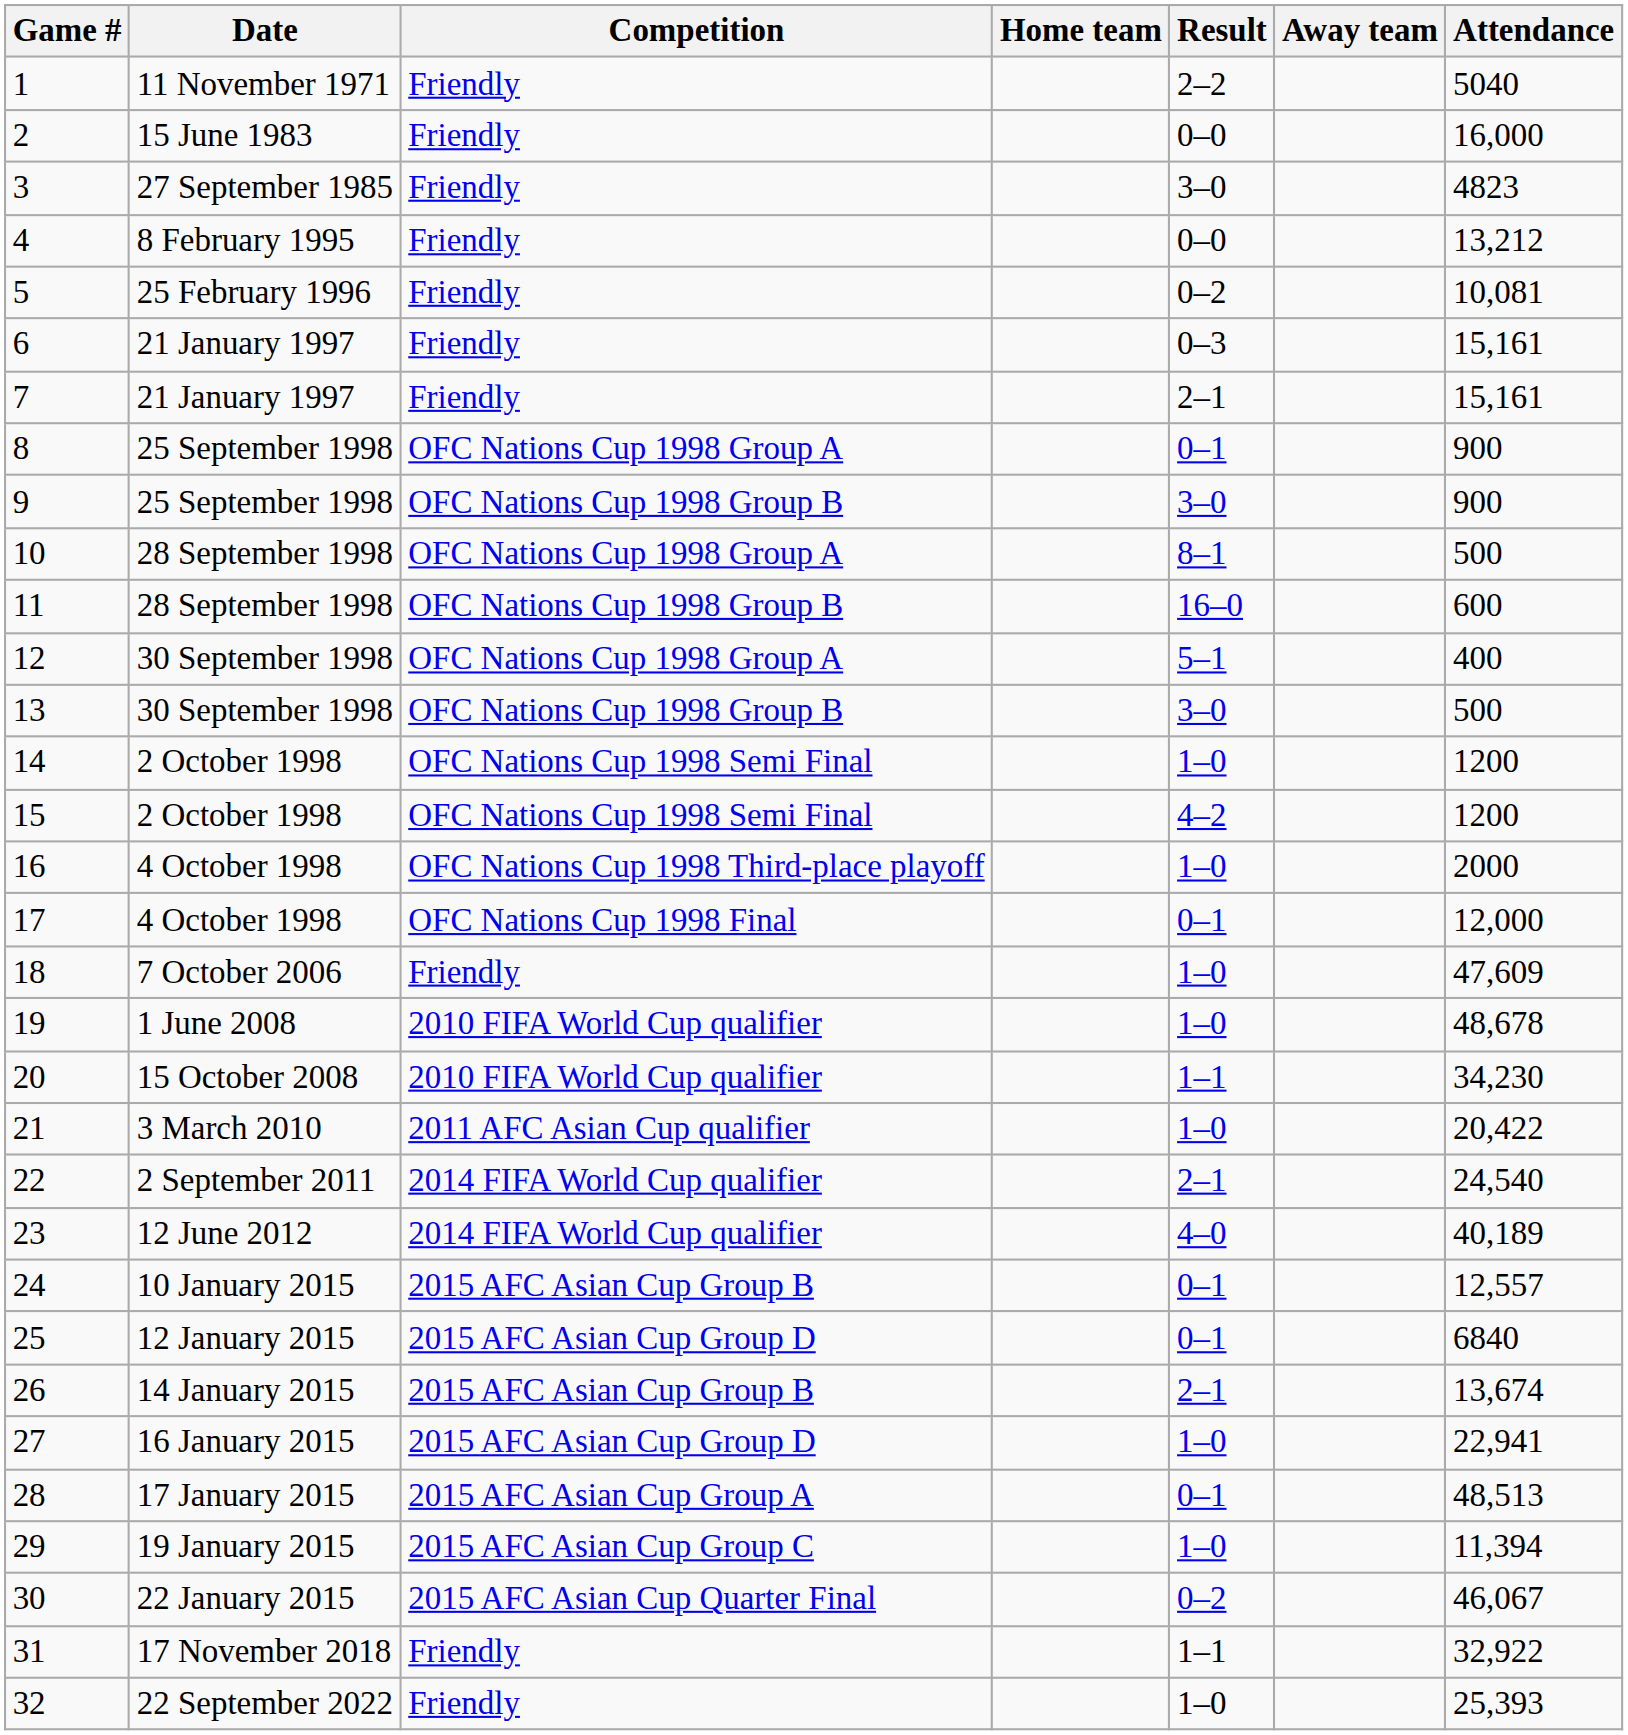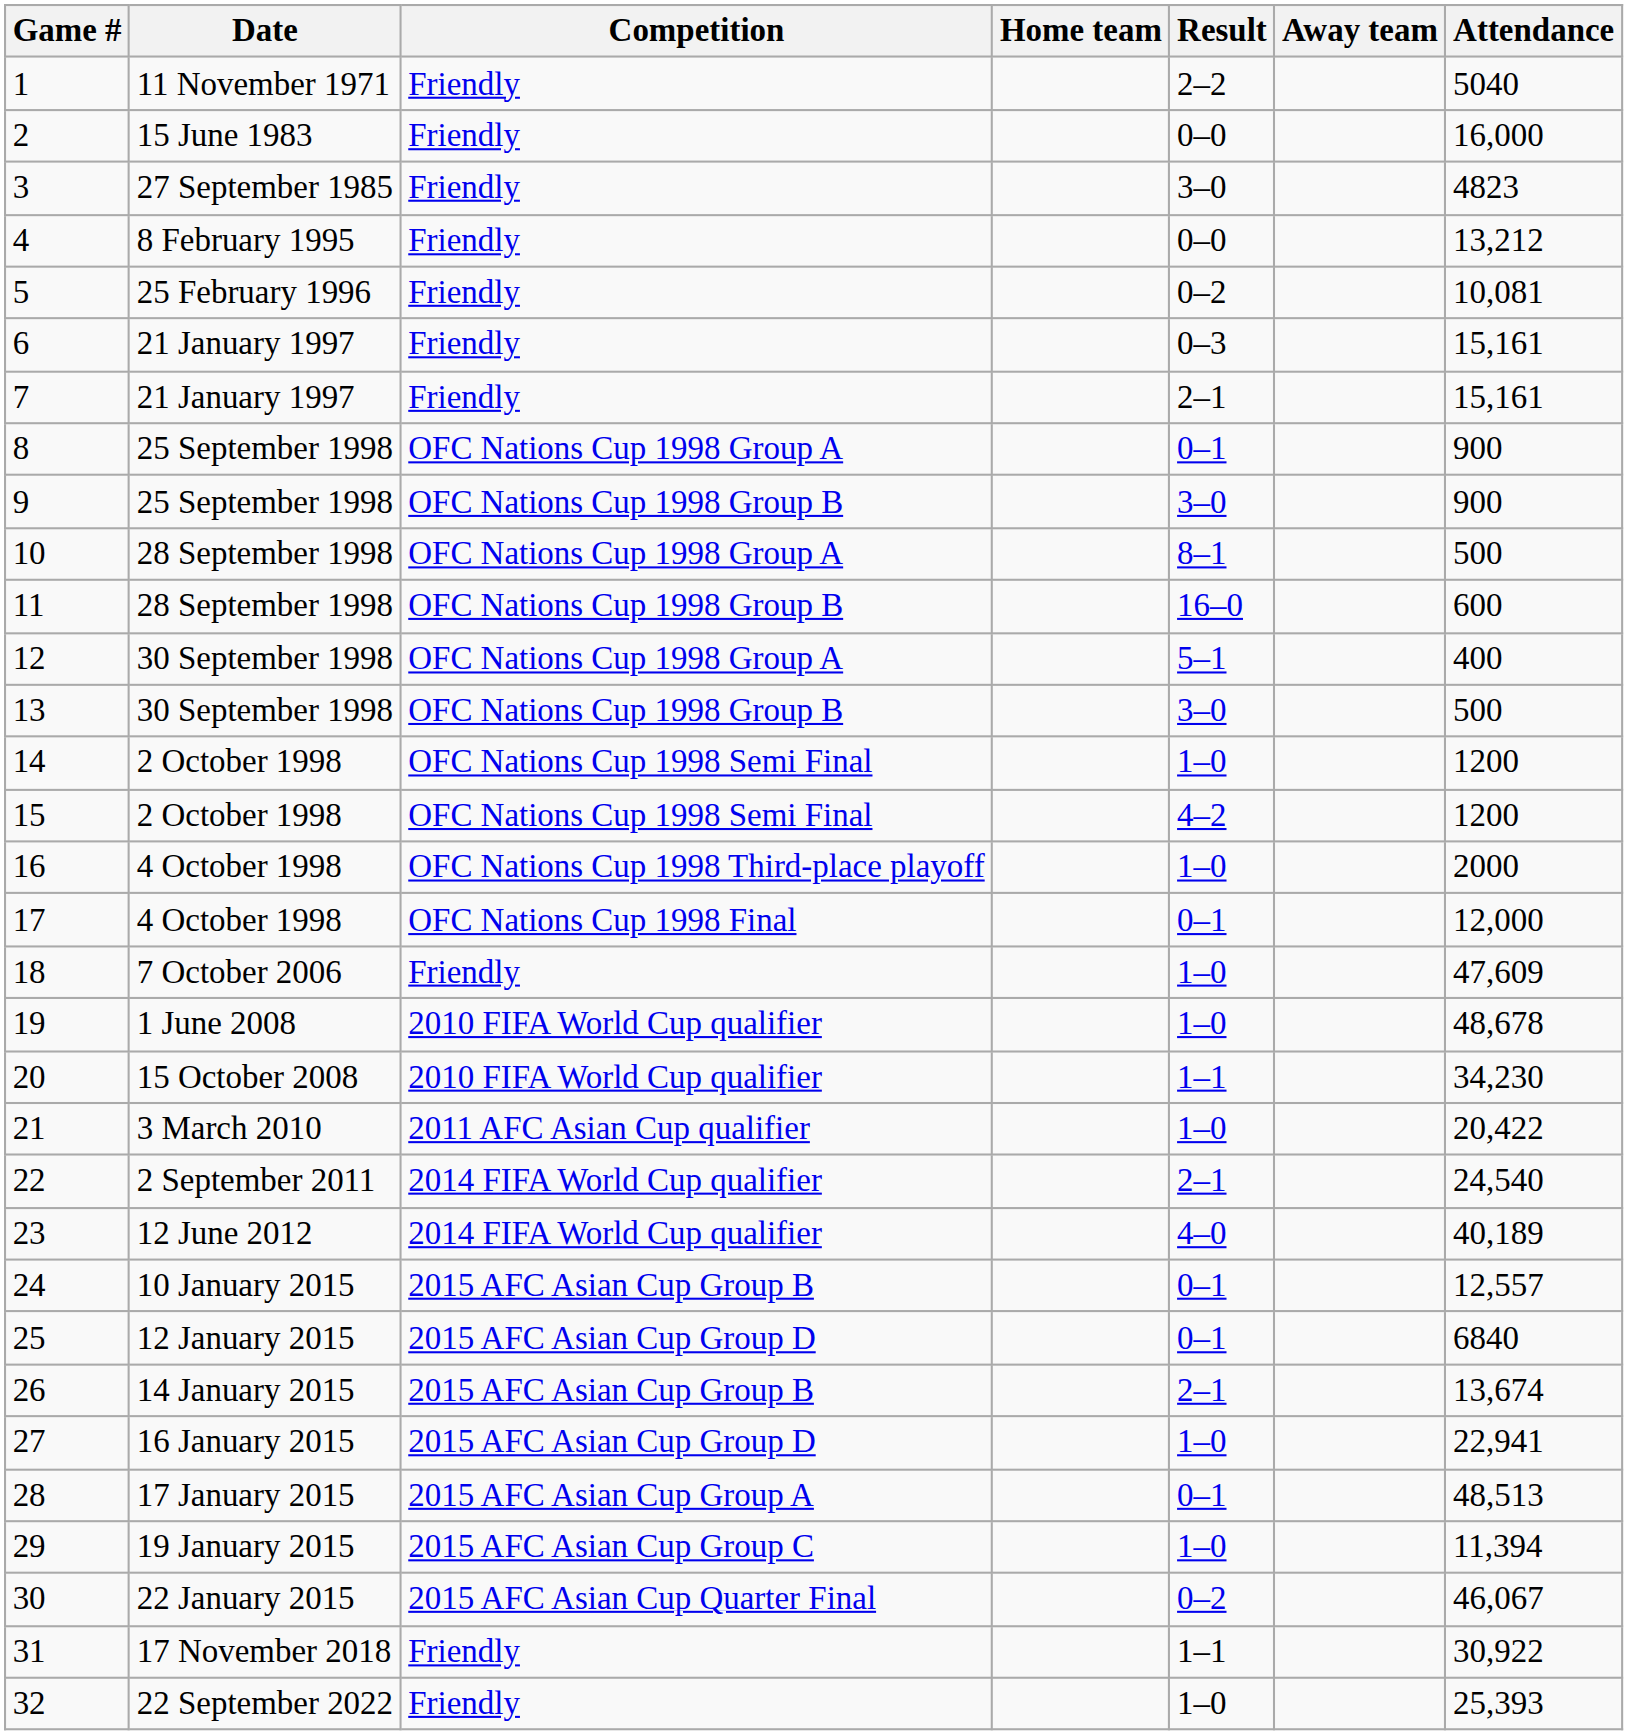31 | Attendance: 32,922 -> 30,922
